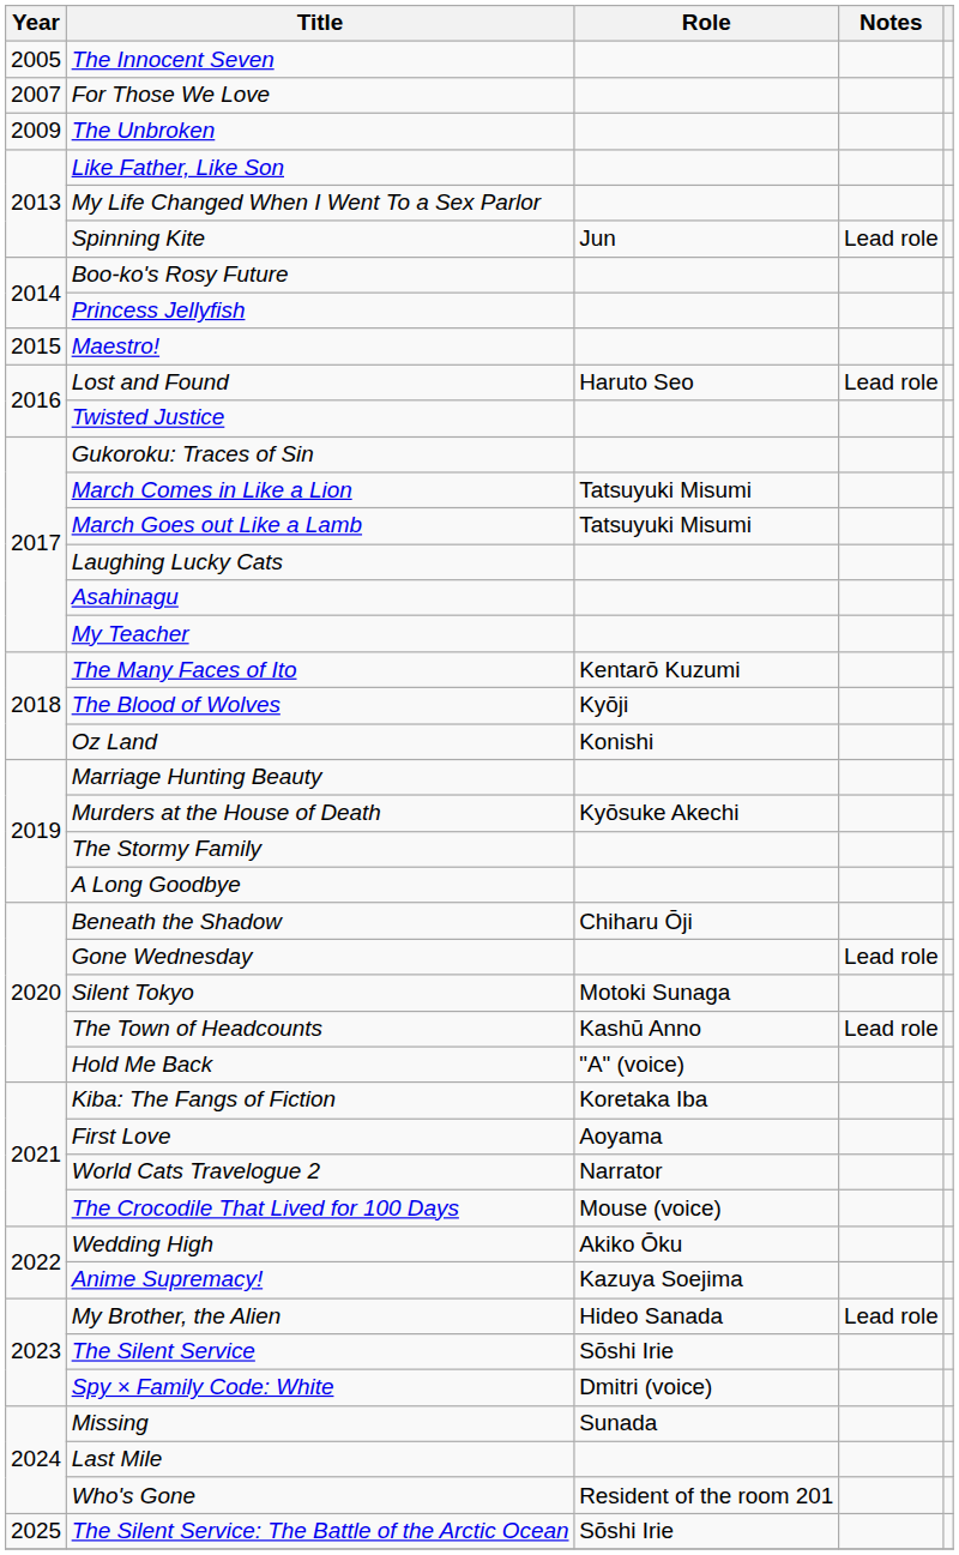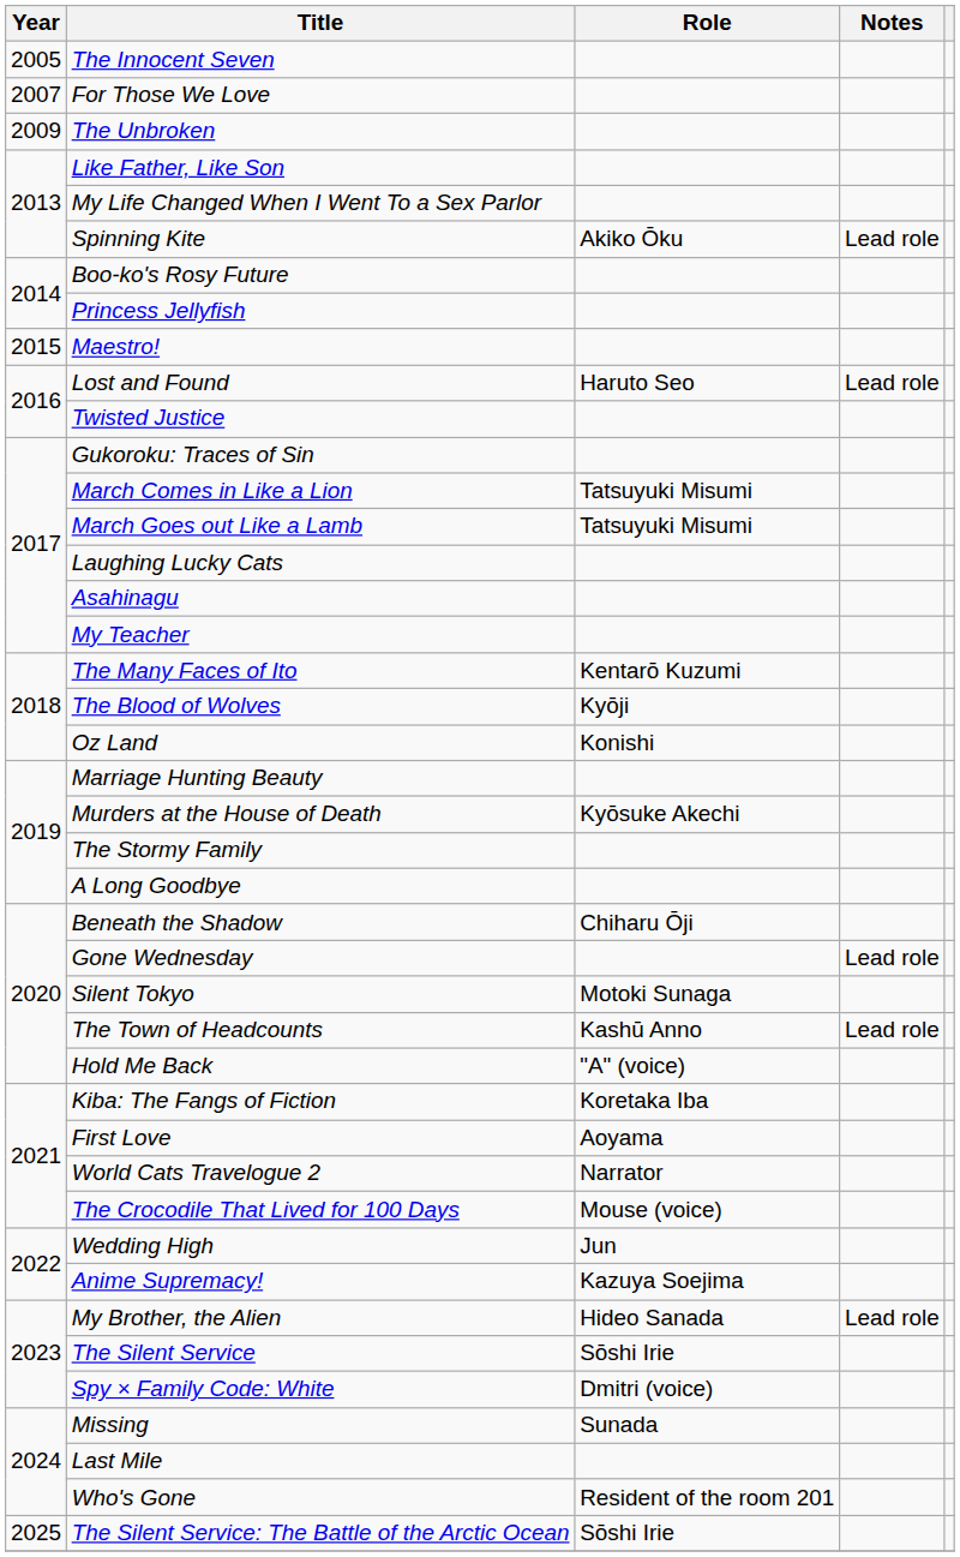Spinning Kite | Role: Jun -> Akiko Ōku
Wedding High | Role: Akiko Ōku -> Jun
